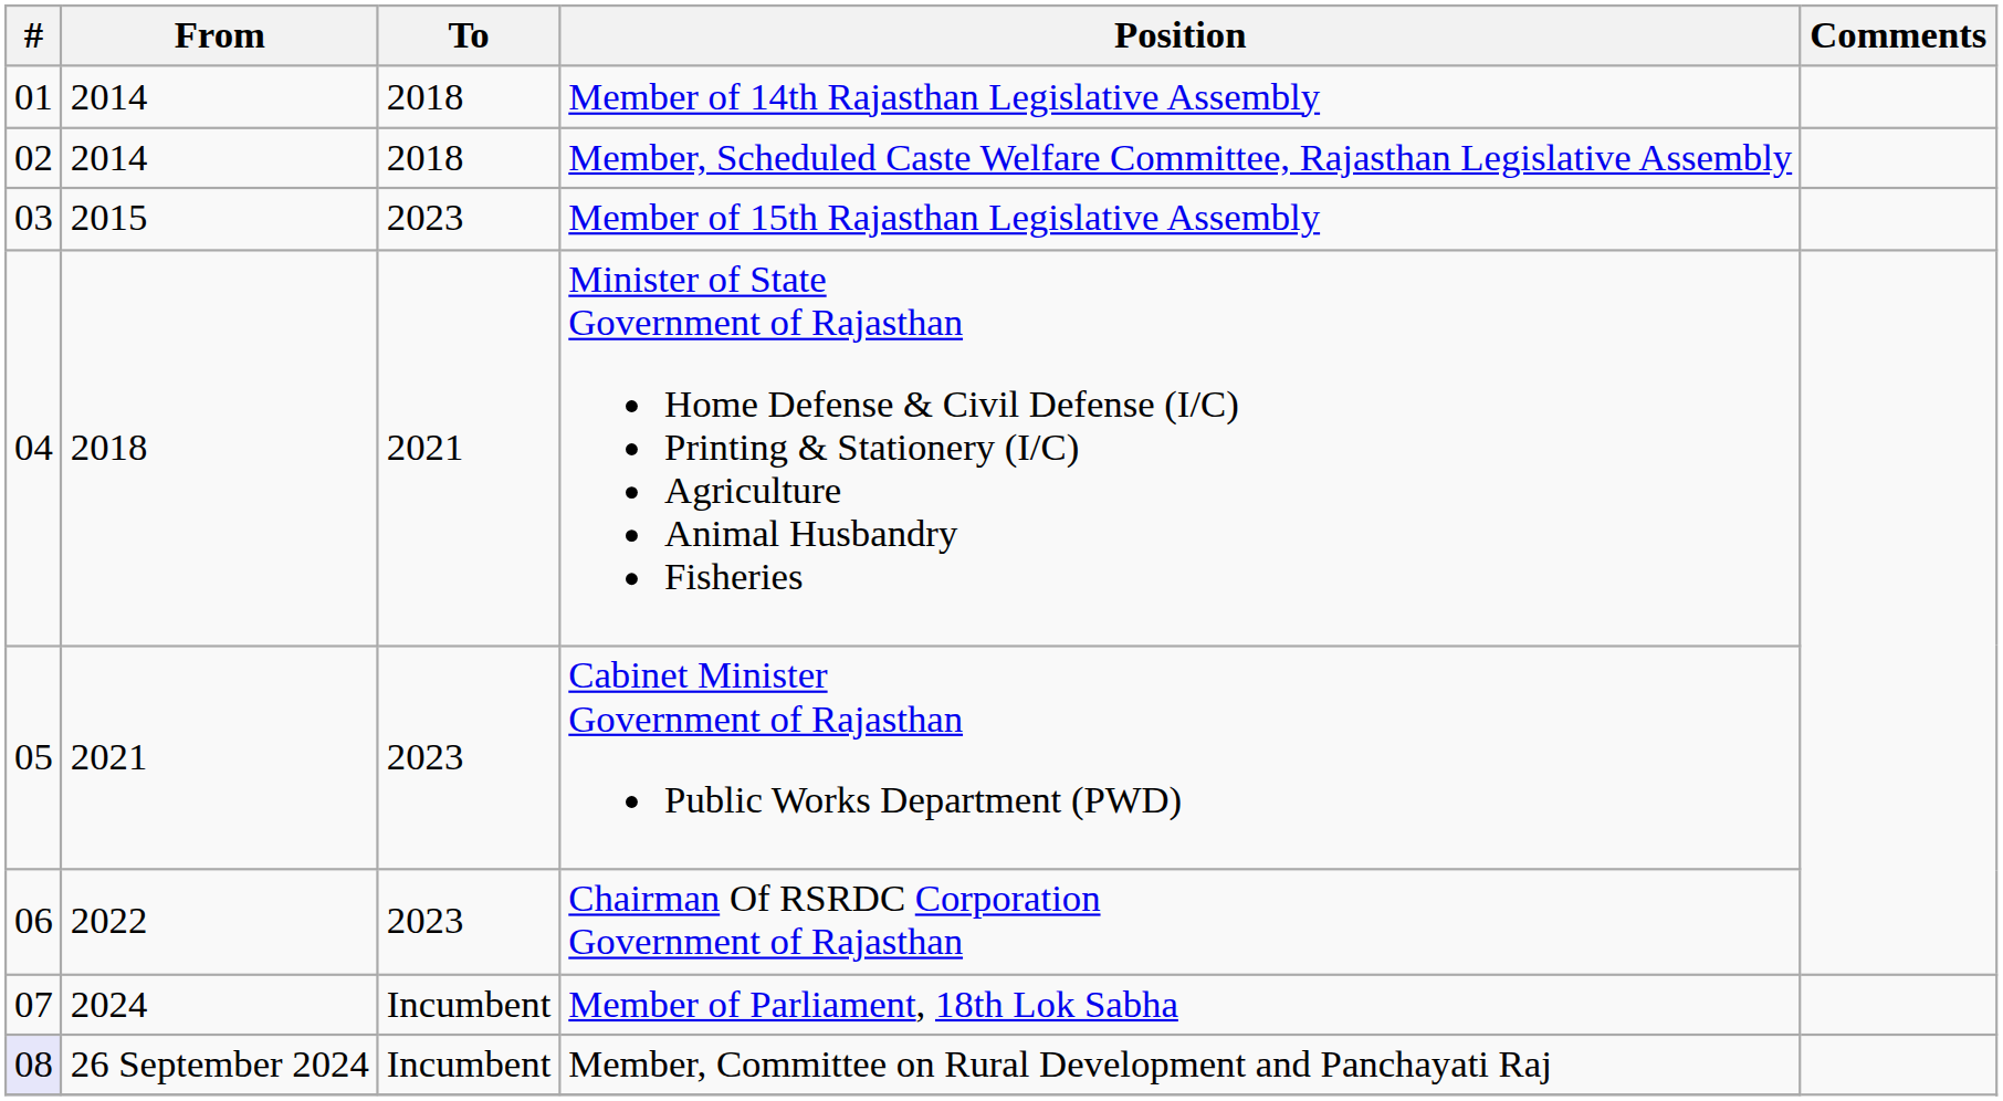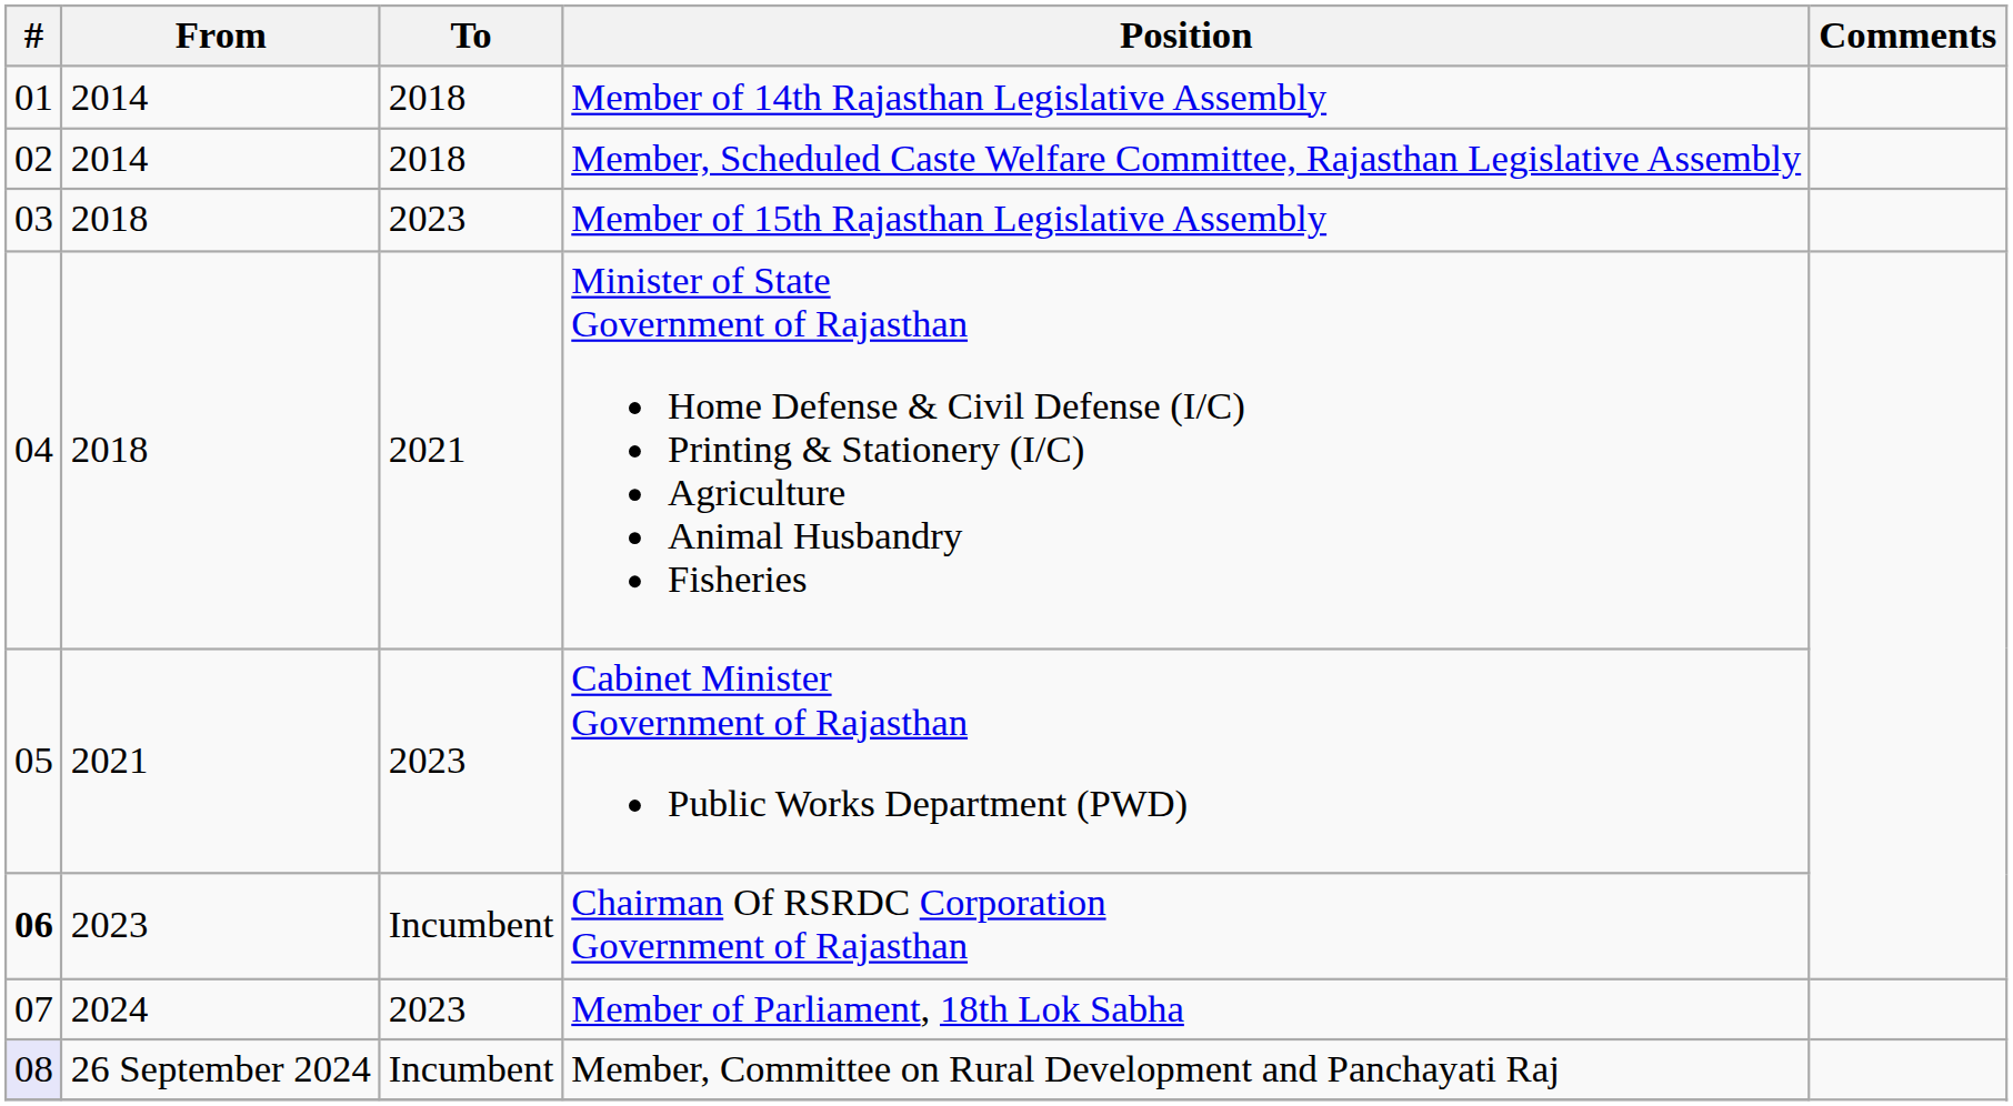Member of 15th Rajasthan Legislative Assembly | From: 2015 -> 2018
Chairman Of RSRDC Corporation Government of Rajasthan | #: normal -> bold
Chairman Of RSRDC Corporation Government of Rajasthan | From: 2022 -> 2023
Chairman Of RSRDC Corporation Government of Rajasthan | To: 2023 -> Incumbent
Member of Parliament, 18th Lok Sabha | To: Incumbent -> 2023
